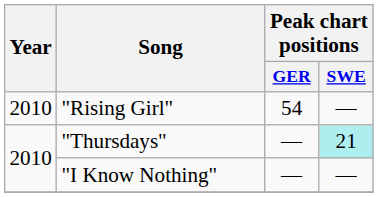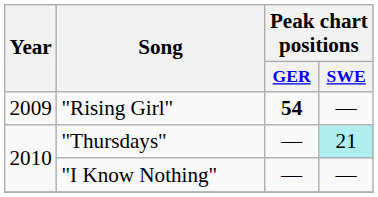"Rising Girl" | Year: 2010 -> 2009
"Rising Girl" | Peak chart positions / GER: normal -> bold
